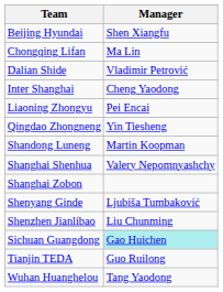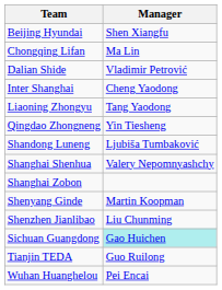Liaoning Zhongyu | Manager: Pei Encai -> Tang Yaodong
Shandong Luneng | Manager: Martin Koopman -> Ljubiša Tumbaković
Shenyang Ginde | Manager: Ljubiša Tumbaković -> Martin Koopman
Wuhan Huanghelou | Manager: Tang Yaodong -> Pei Encai
